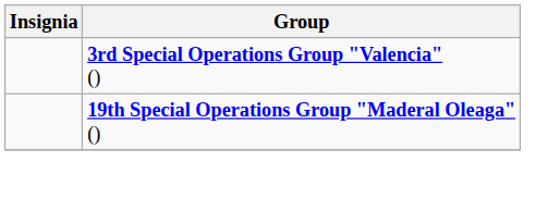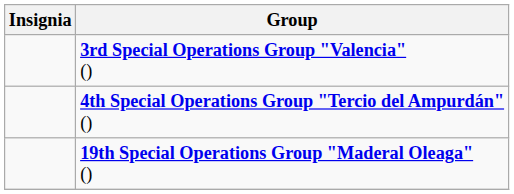+ row: 4th Special Operations Group "Tercio del Ampurdán" ()
